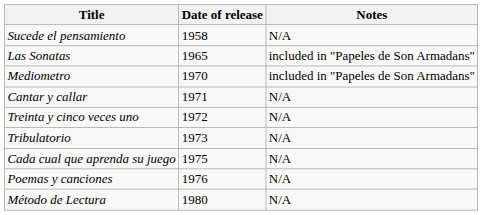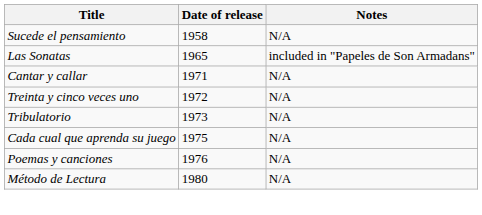- row: Mediometro | 1970 | included in "Papeles de Son Armadans"
